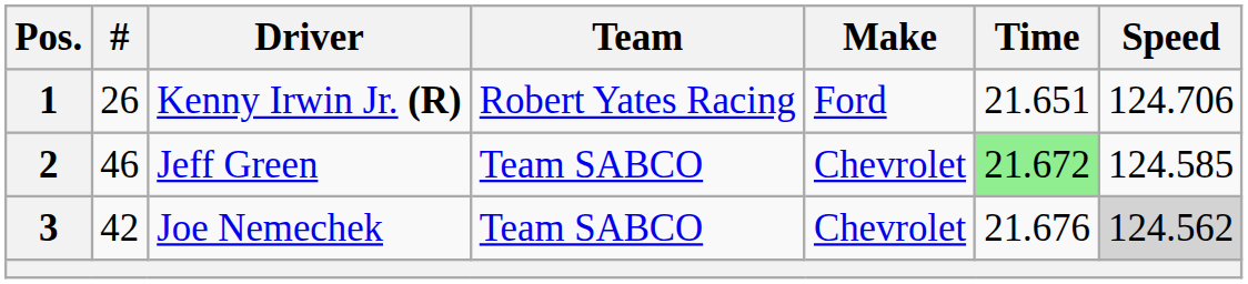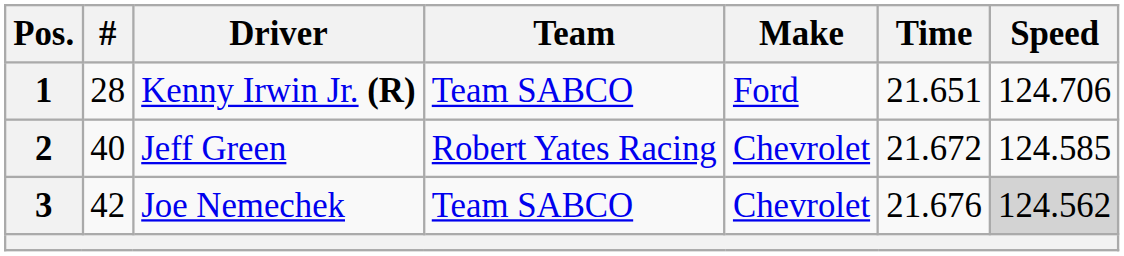1 | #: 26 -> 28
1 | Team: Robert Yates Racing -> Team SABCO
2 | #: 46 -> 40
2 | Team: Team SABCO -> Robert Yates Racing
2 | Time: lightgreen background -> no background
